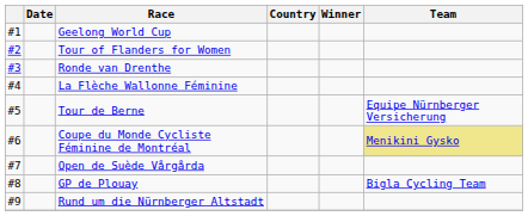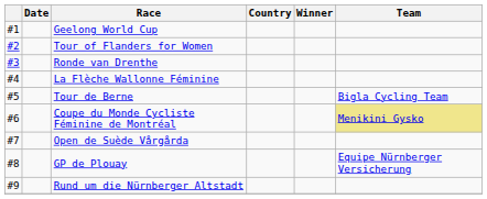Tour de Berne | Team: Equipe Nürnberger Versicherung -> Bigla Cycling Team
GP de Plouay | Team: Bigla Cycling Team -> Equipe Nürnberger Versicherung
